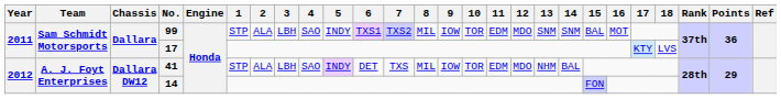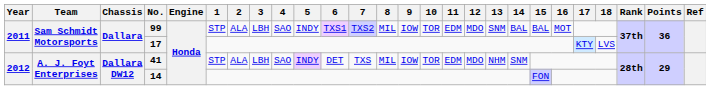99 | 14: SNM -> BAL
41 | 14: BAL -> SNM
